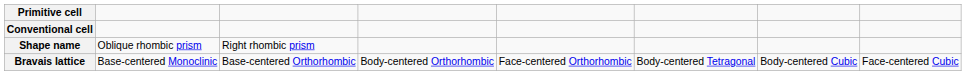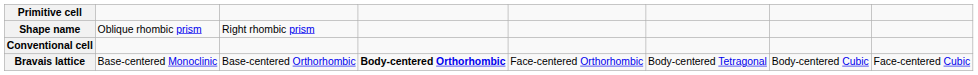rows swapped: Shape name <-> Conventional cell
Bravais lattice | column 4: normal -> bold
